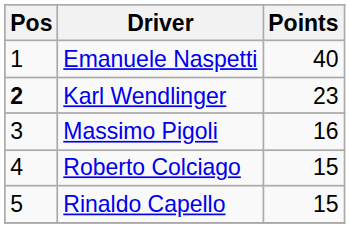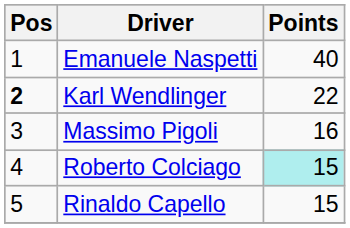Karl Wendlinger | Points: 23 -> 22
Roberto Colciago | Points: no background -> paleturquoise background
